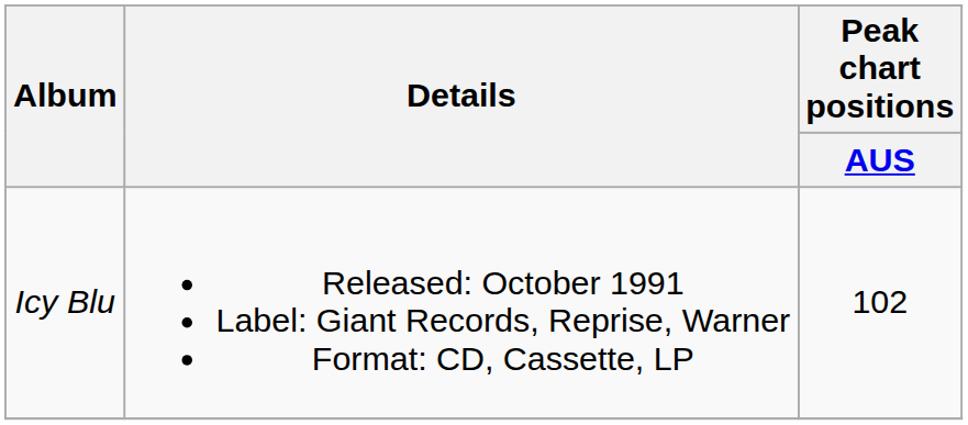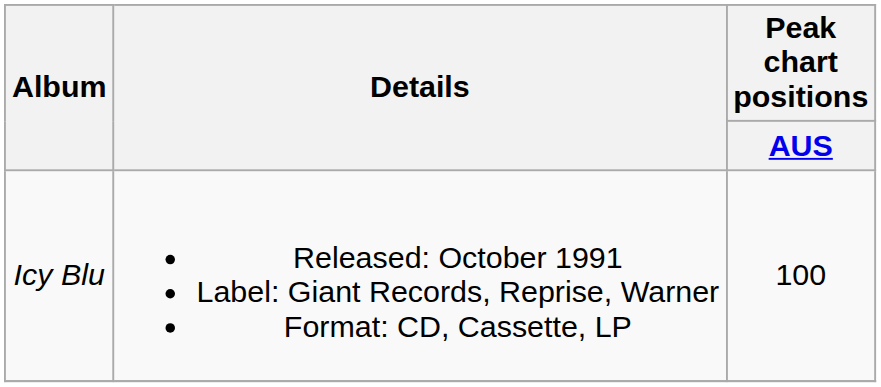Icy Blu | Peak chart positions / AUS: 102 -> 100
